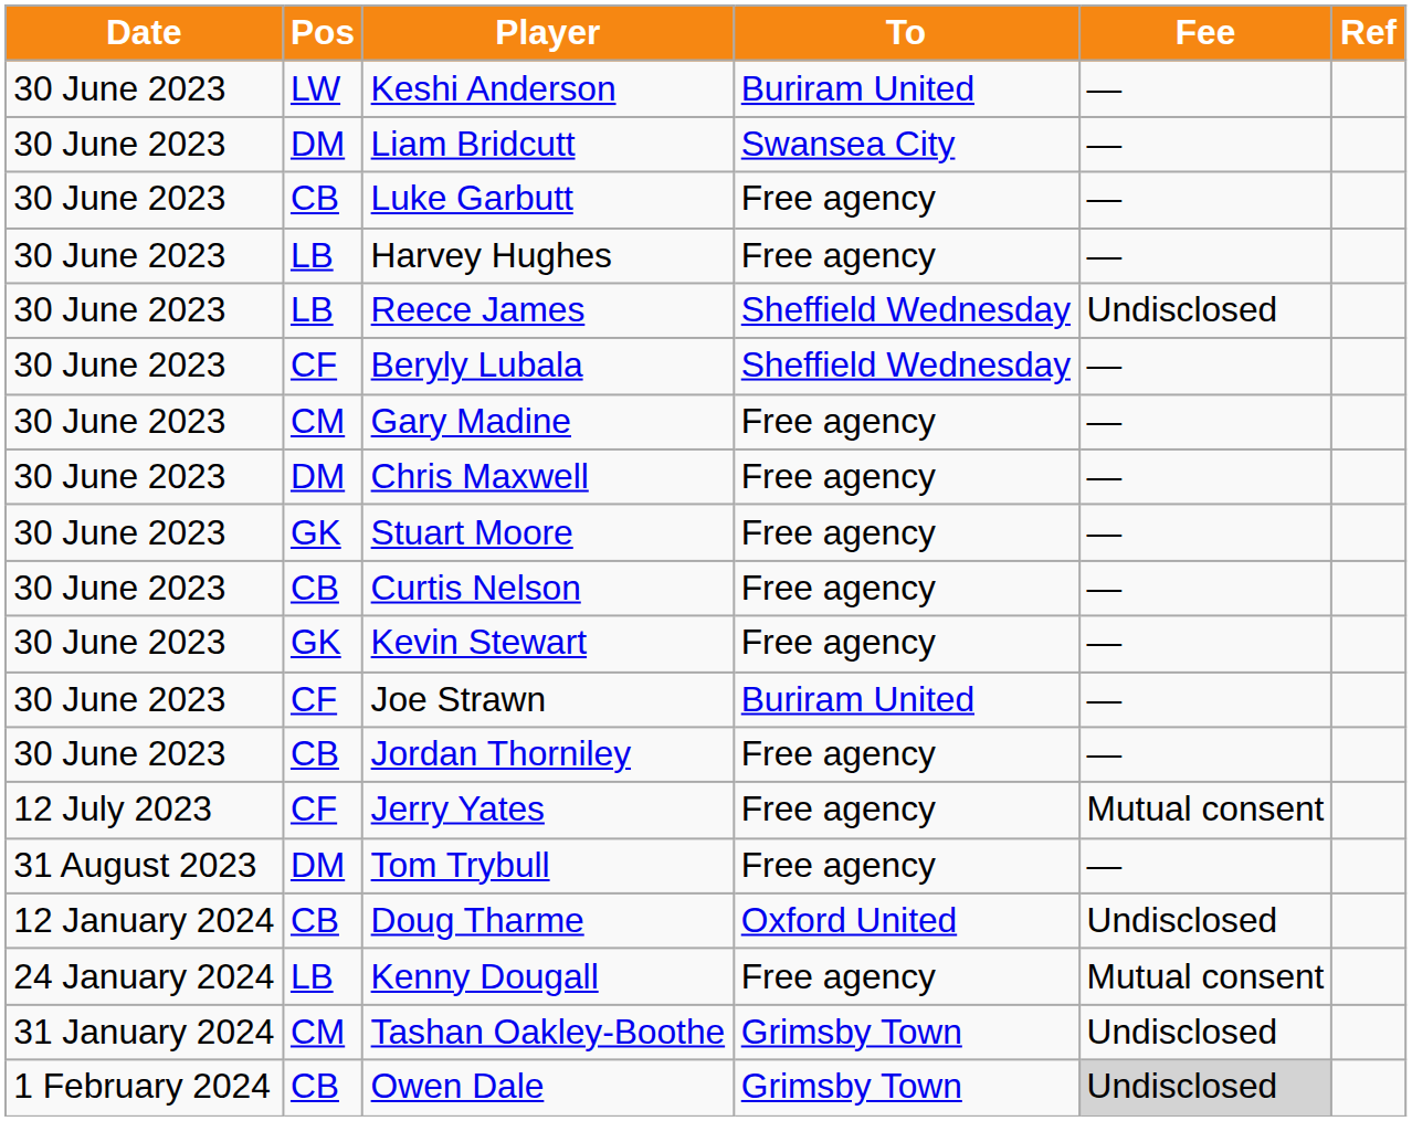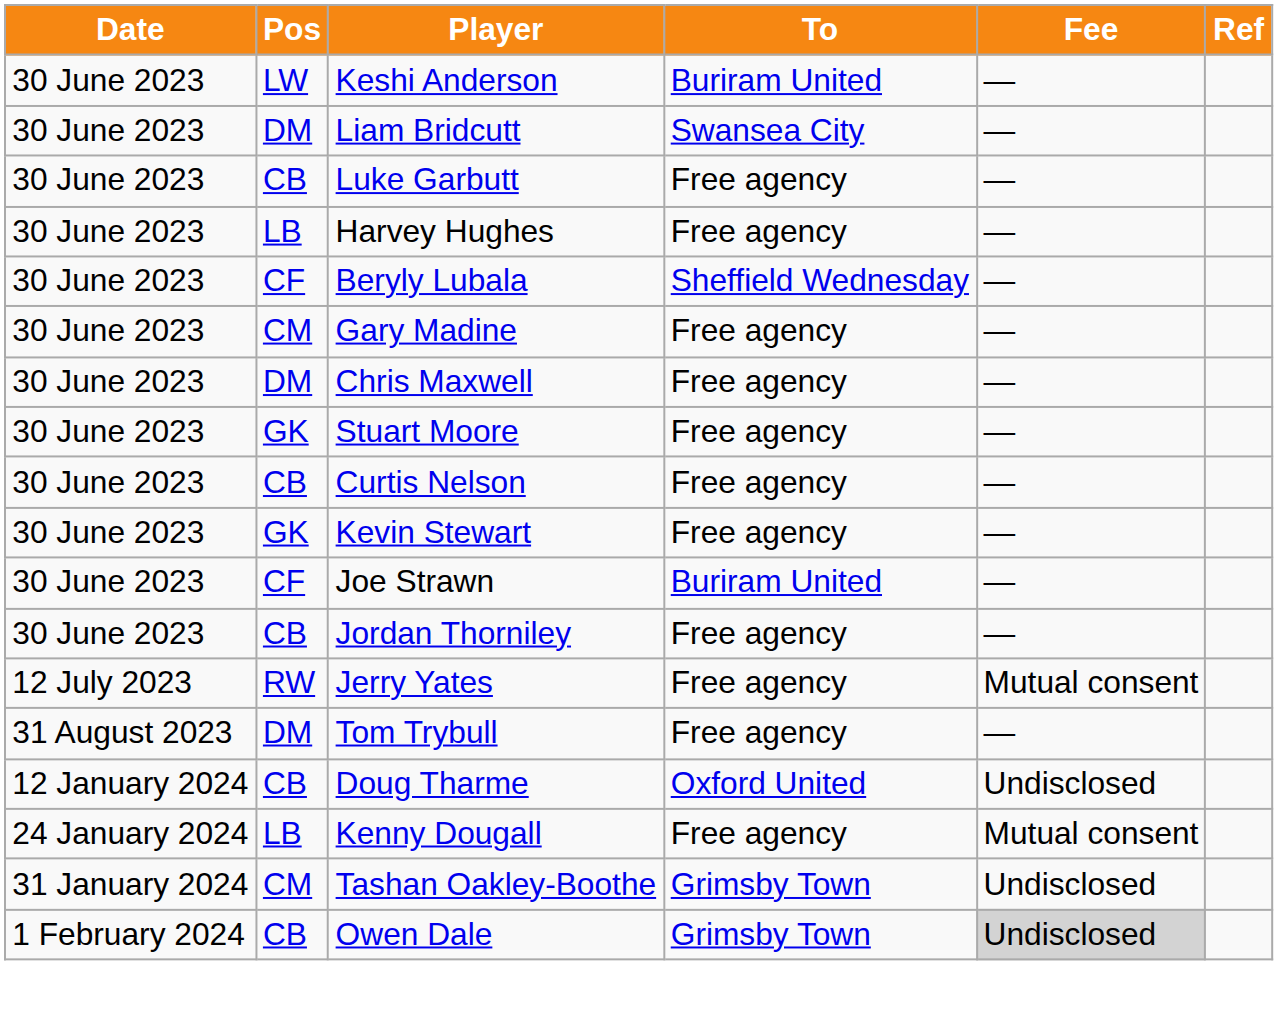- row: 30 June 2023 | LB | Reece James | Sheffield Wednesday | Undisclosed
Jerry Yates | Pos: CF -> RW
